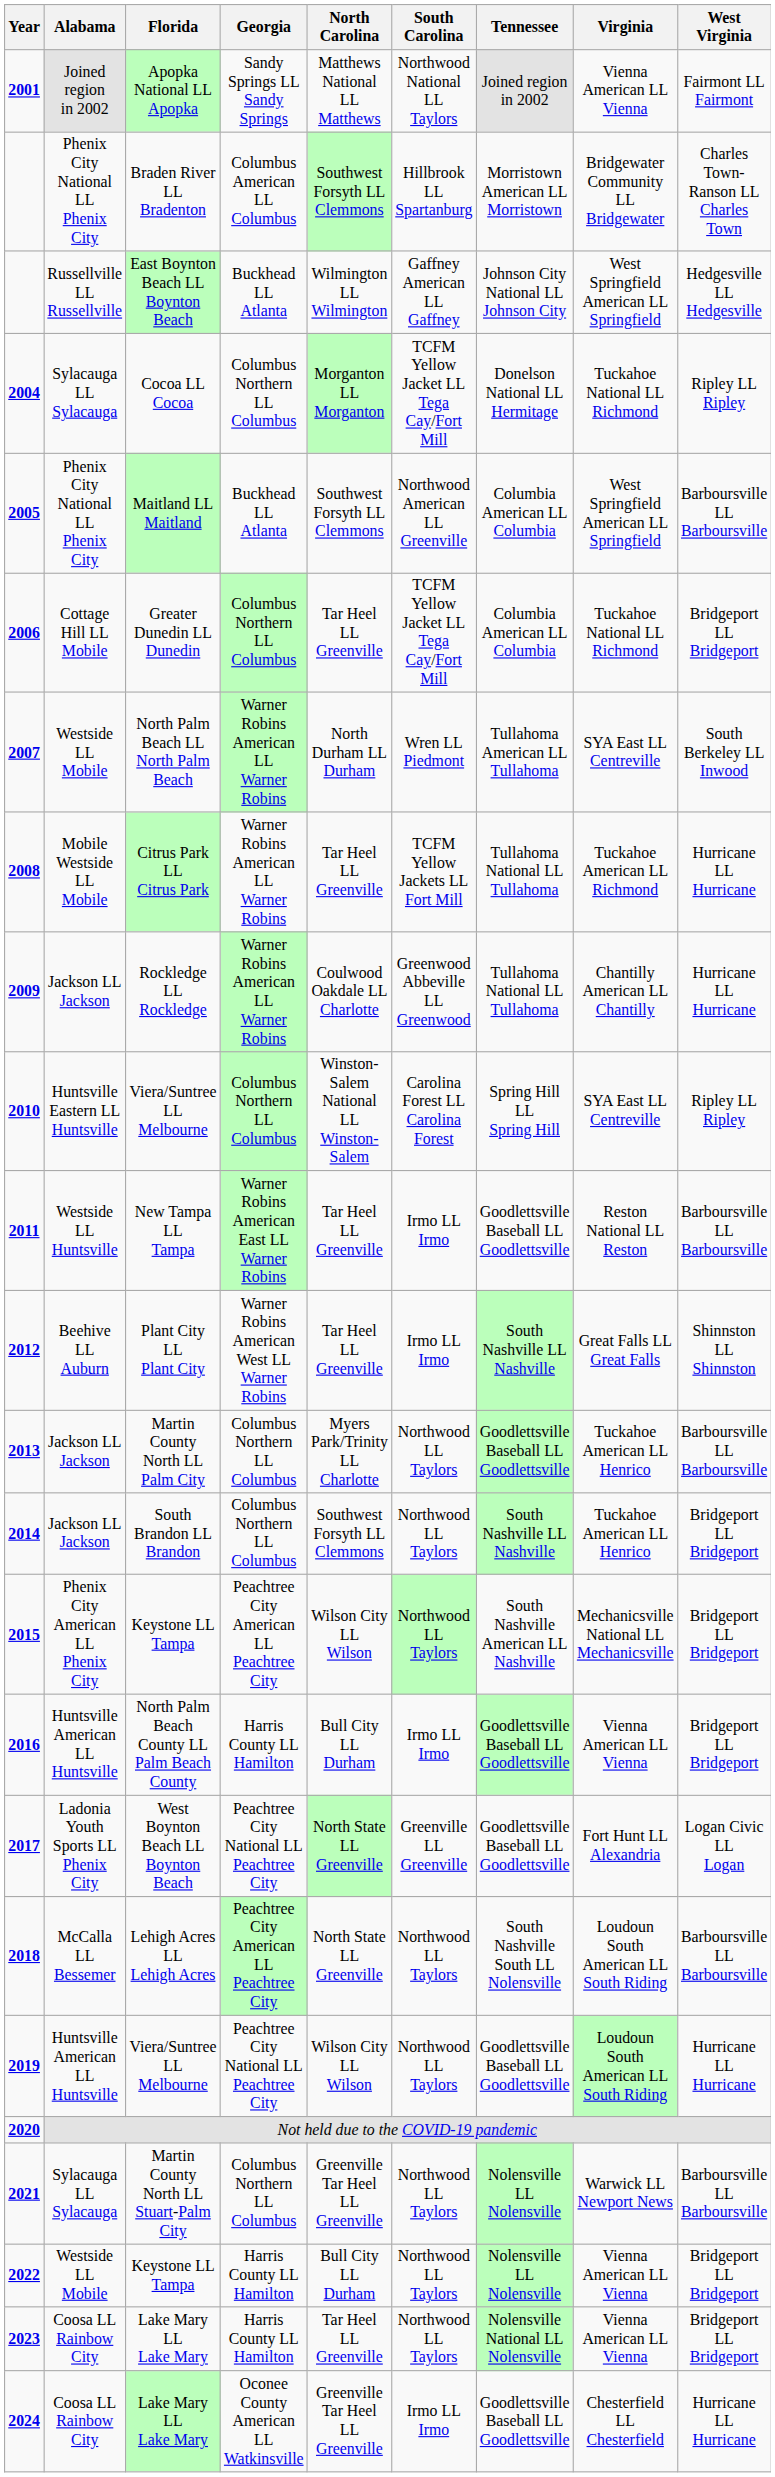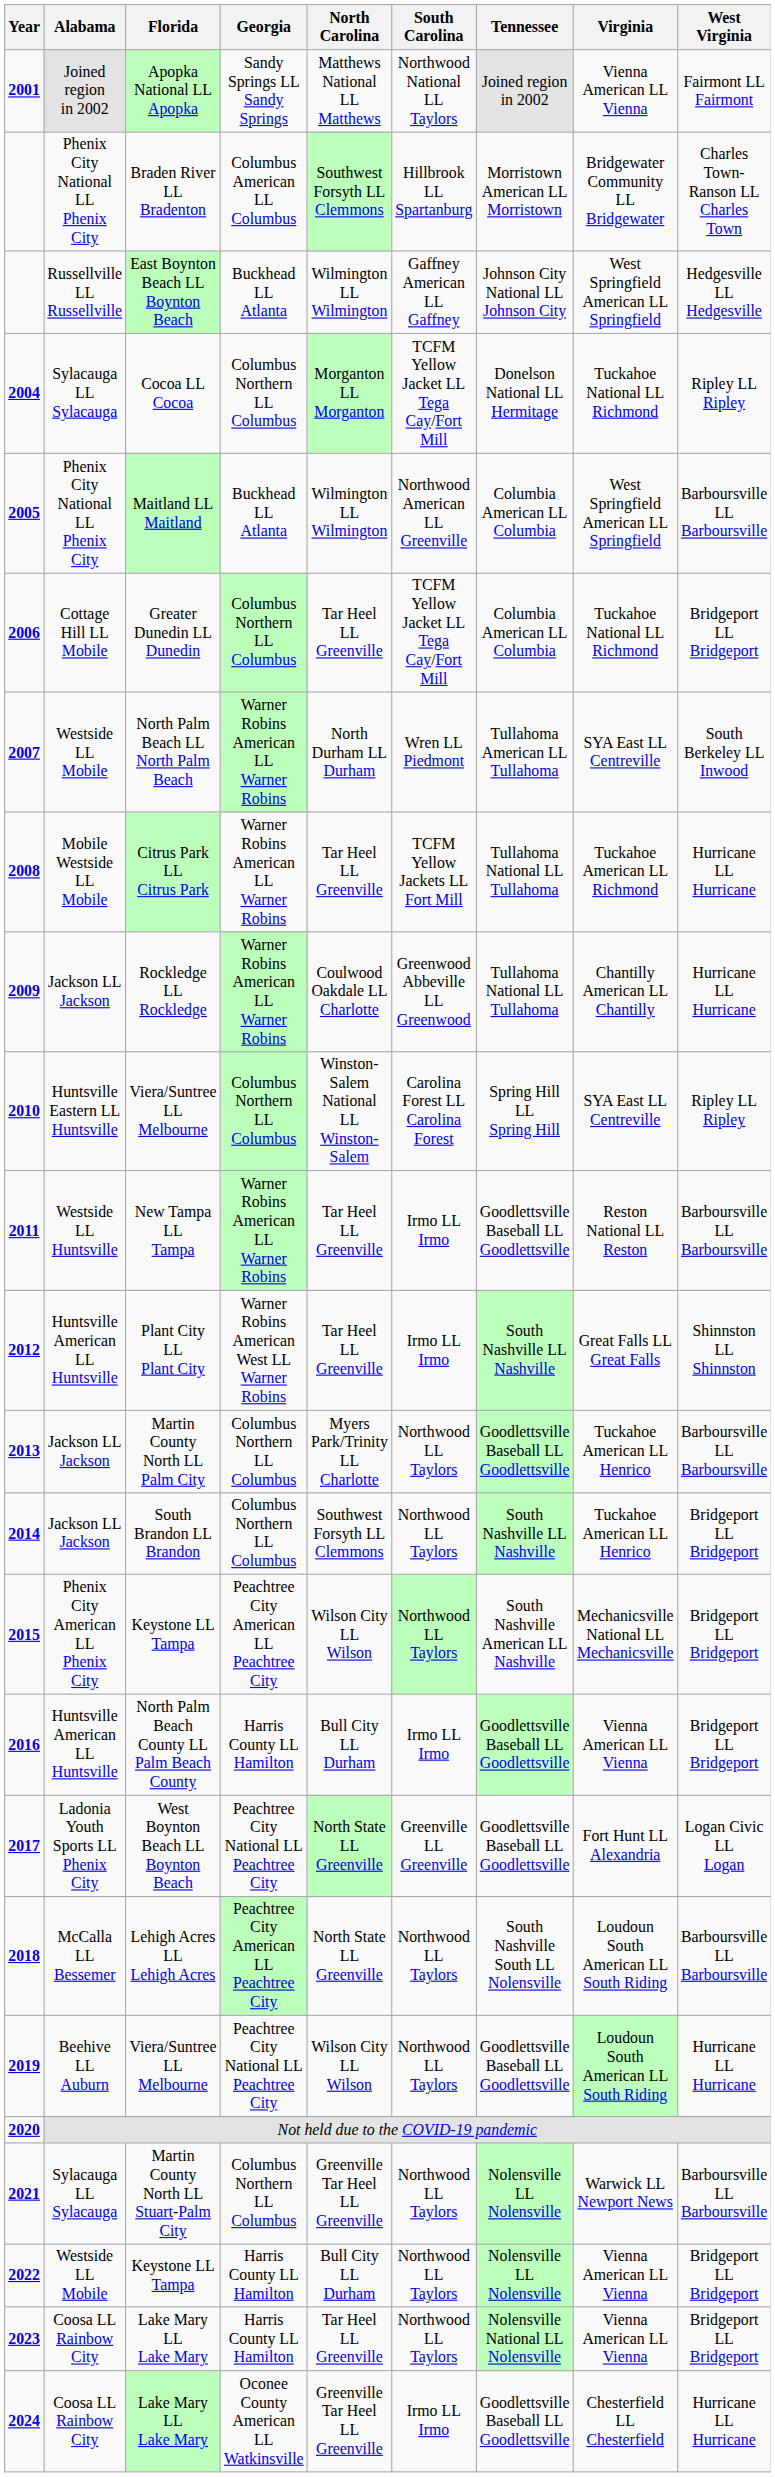2005 | North Carolina: Southwest Forsyth LL Clemmons -> Wilmington LL Wilmington
2011 | Georgia: Warner Robins American East LL Warner Robins -> Warner Robins American LL Warner Robins
2012 | Alabama: Beehive LL Auburn -> Huntsville American LL Huntsville
2019 | Alabama: Huntsville American LL Huntsville -> Beehive LL Auburn
